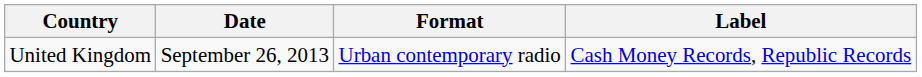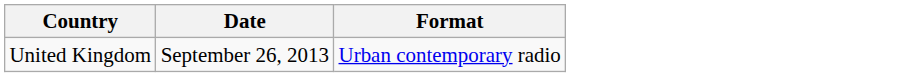- column: Label | Cash Money Records, Republic Records
